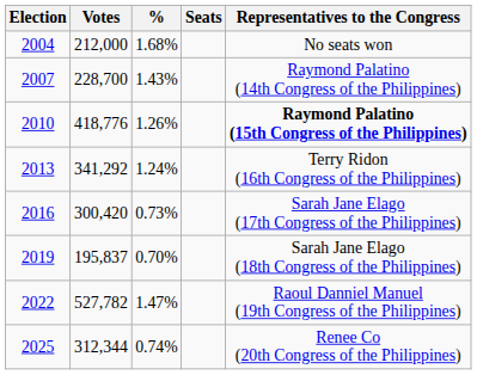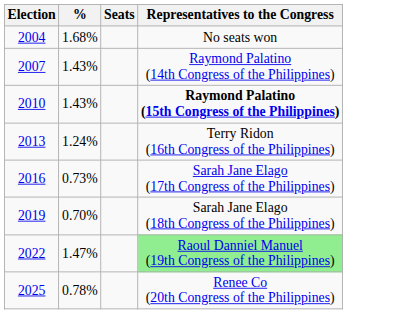- column: Votes | 212,000 | 228,700 | 418,776 | 341,292 | 300,420 | 195,837 | 527,782 | 312,344
2010 | %: 1.26% -> 1.43%
2022 | Representatives to the Congress: no background -> lightgreen background
2025 | %: 0.74% -> 0.78%
